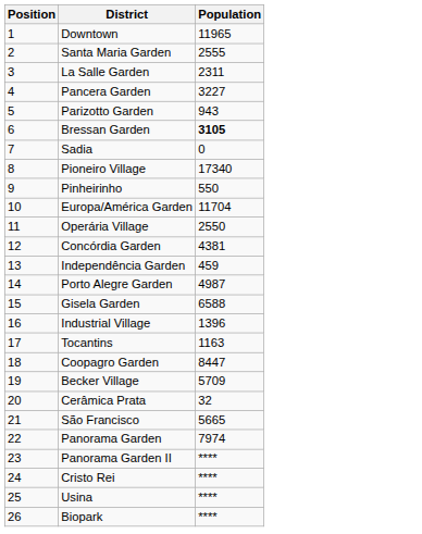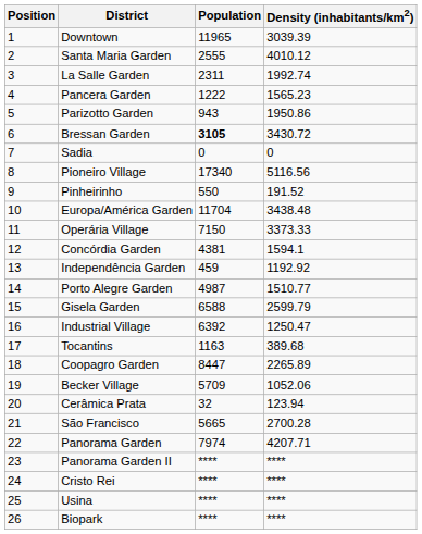+ column: Density (inhabitants/km2) | 3039.39 | 4010.12 | 1992.74 | 1565.23 | 1950.86 | 3430.72 | 0 | 5116.56 | 191.52 | 3438.48 | 3373.33 | 1594.1 | 1192.92 | 1510.77 | 2599.79 | 1250.47 | 389.68 | 2265.89 | 1052.06 | 123.94 | 2700.28 | 4207.71 | **** | **** | **** | ****
Pancera Garden | Population: 3227 -> 1222
Operária Village | Population: 2550 -> 7150
Industrial Village | Population: 1396 -> 6392
